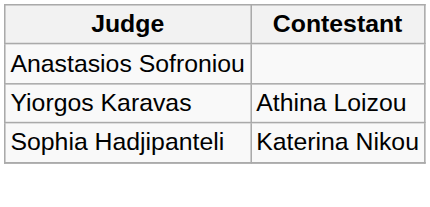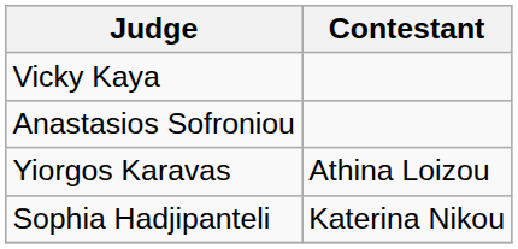+ row: Vicky Kaya
